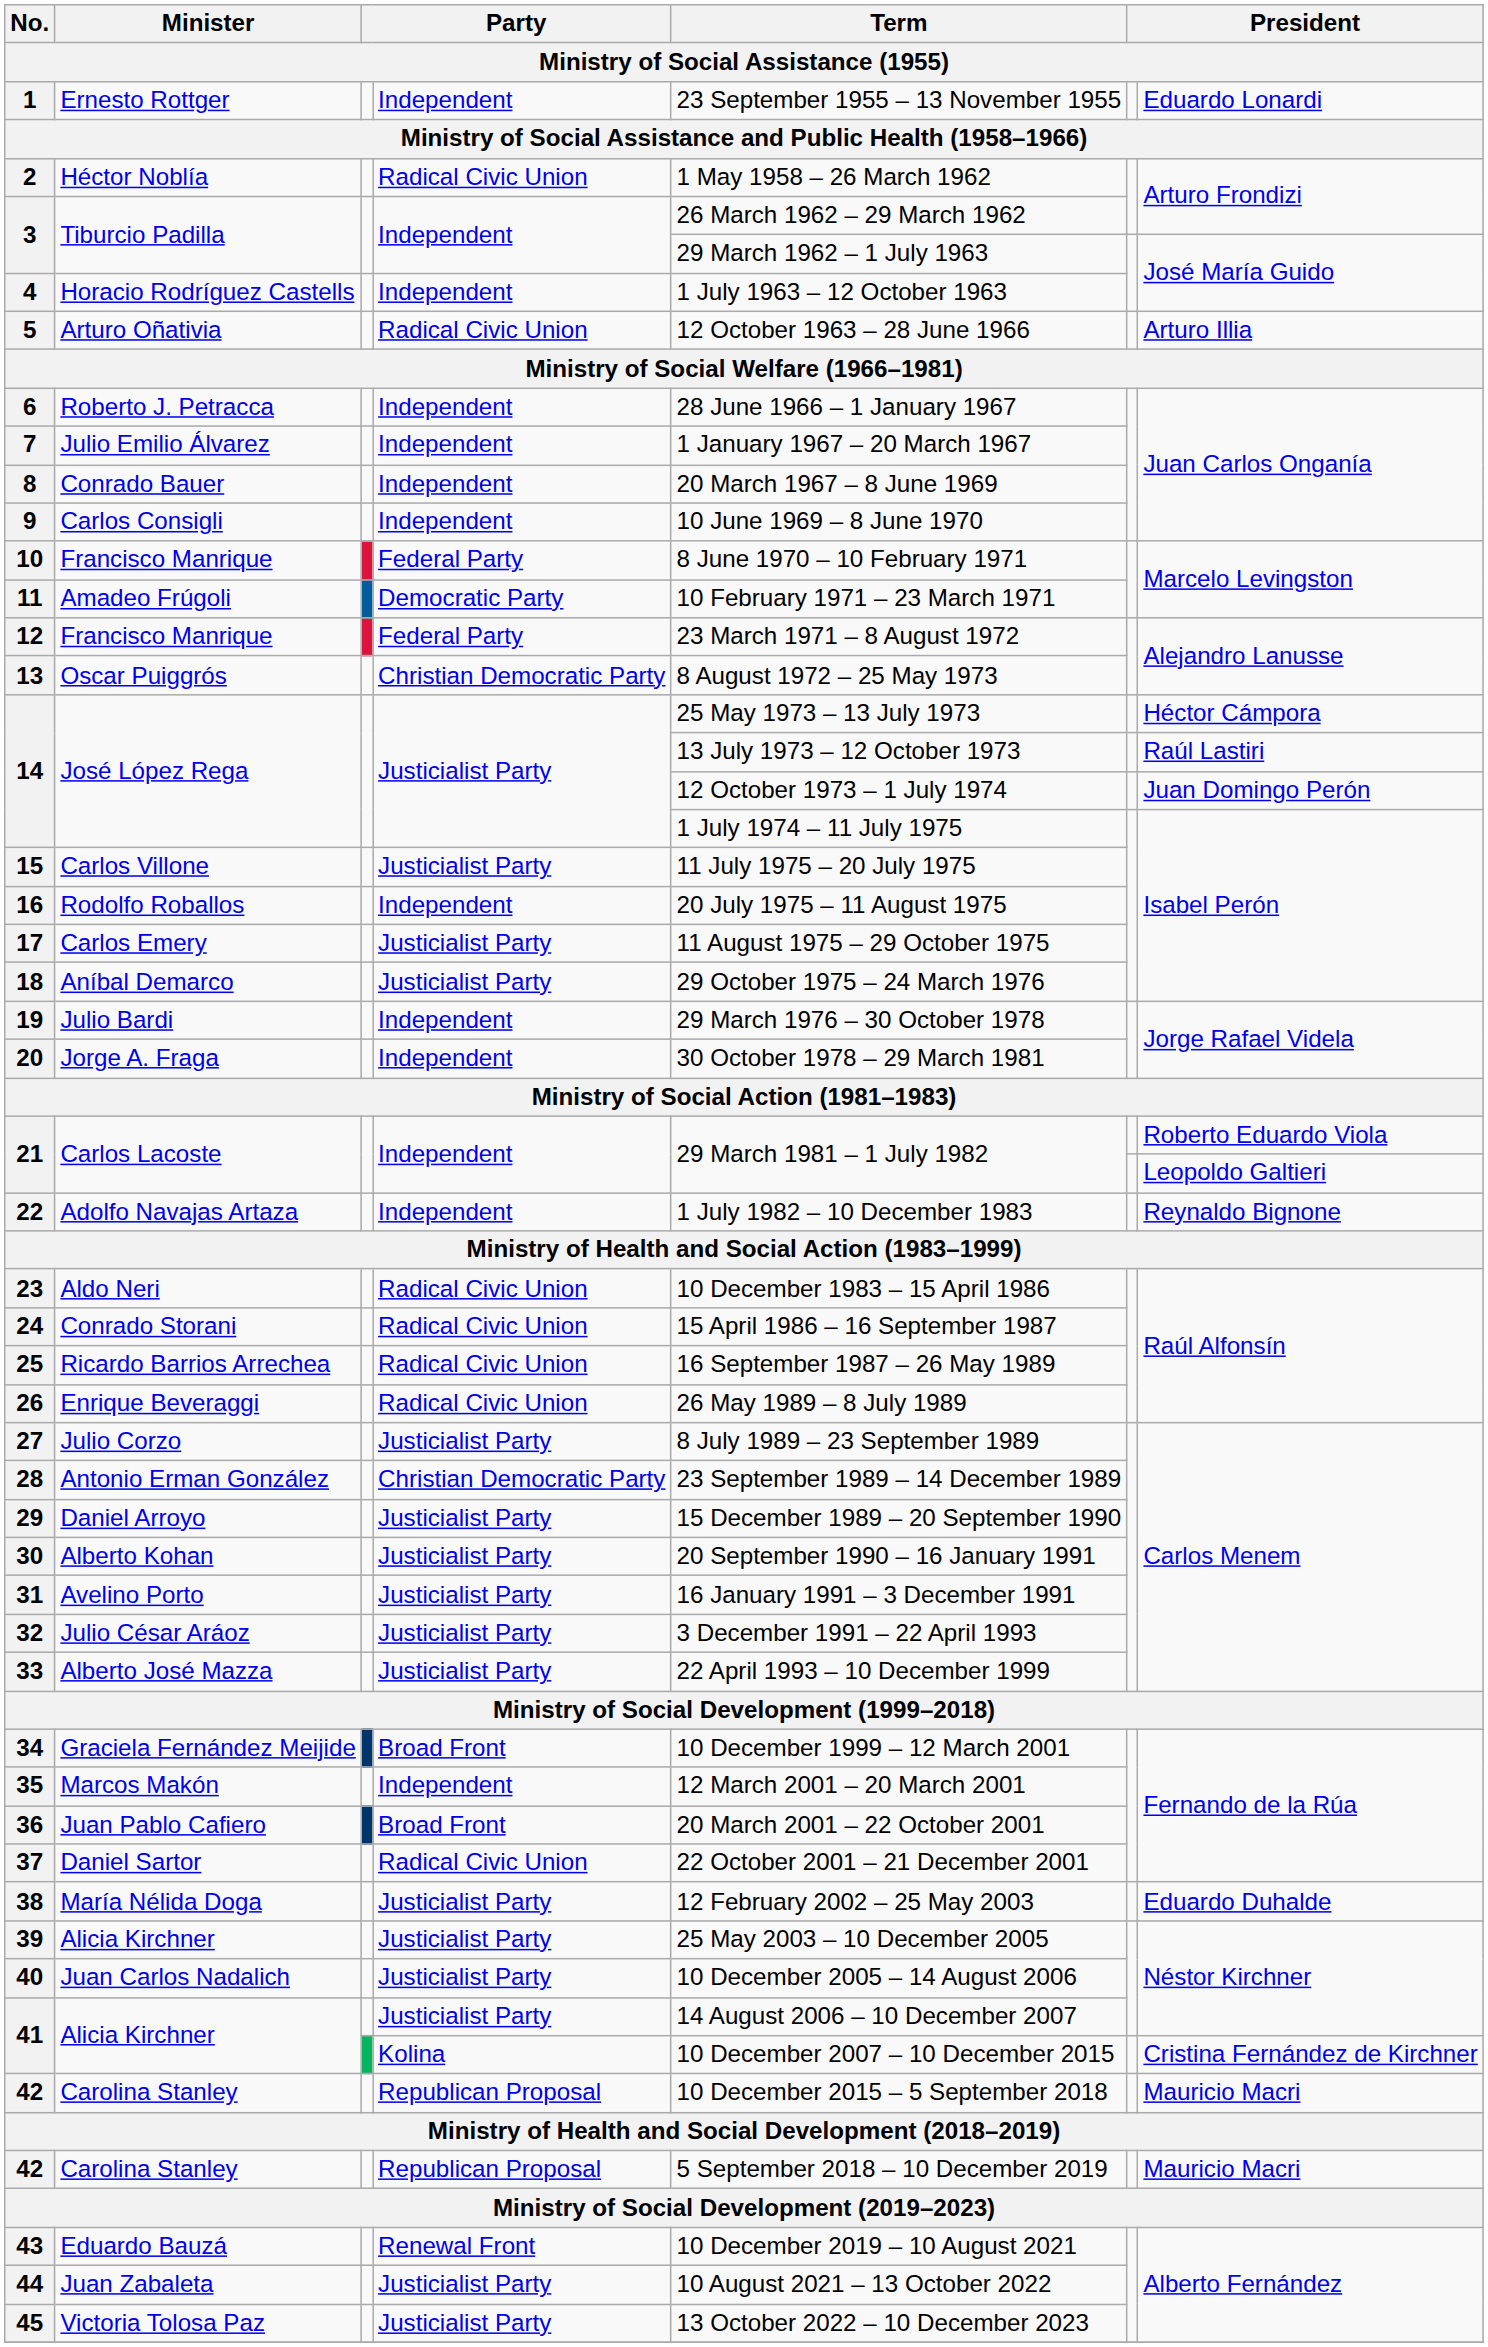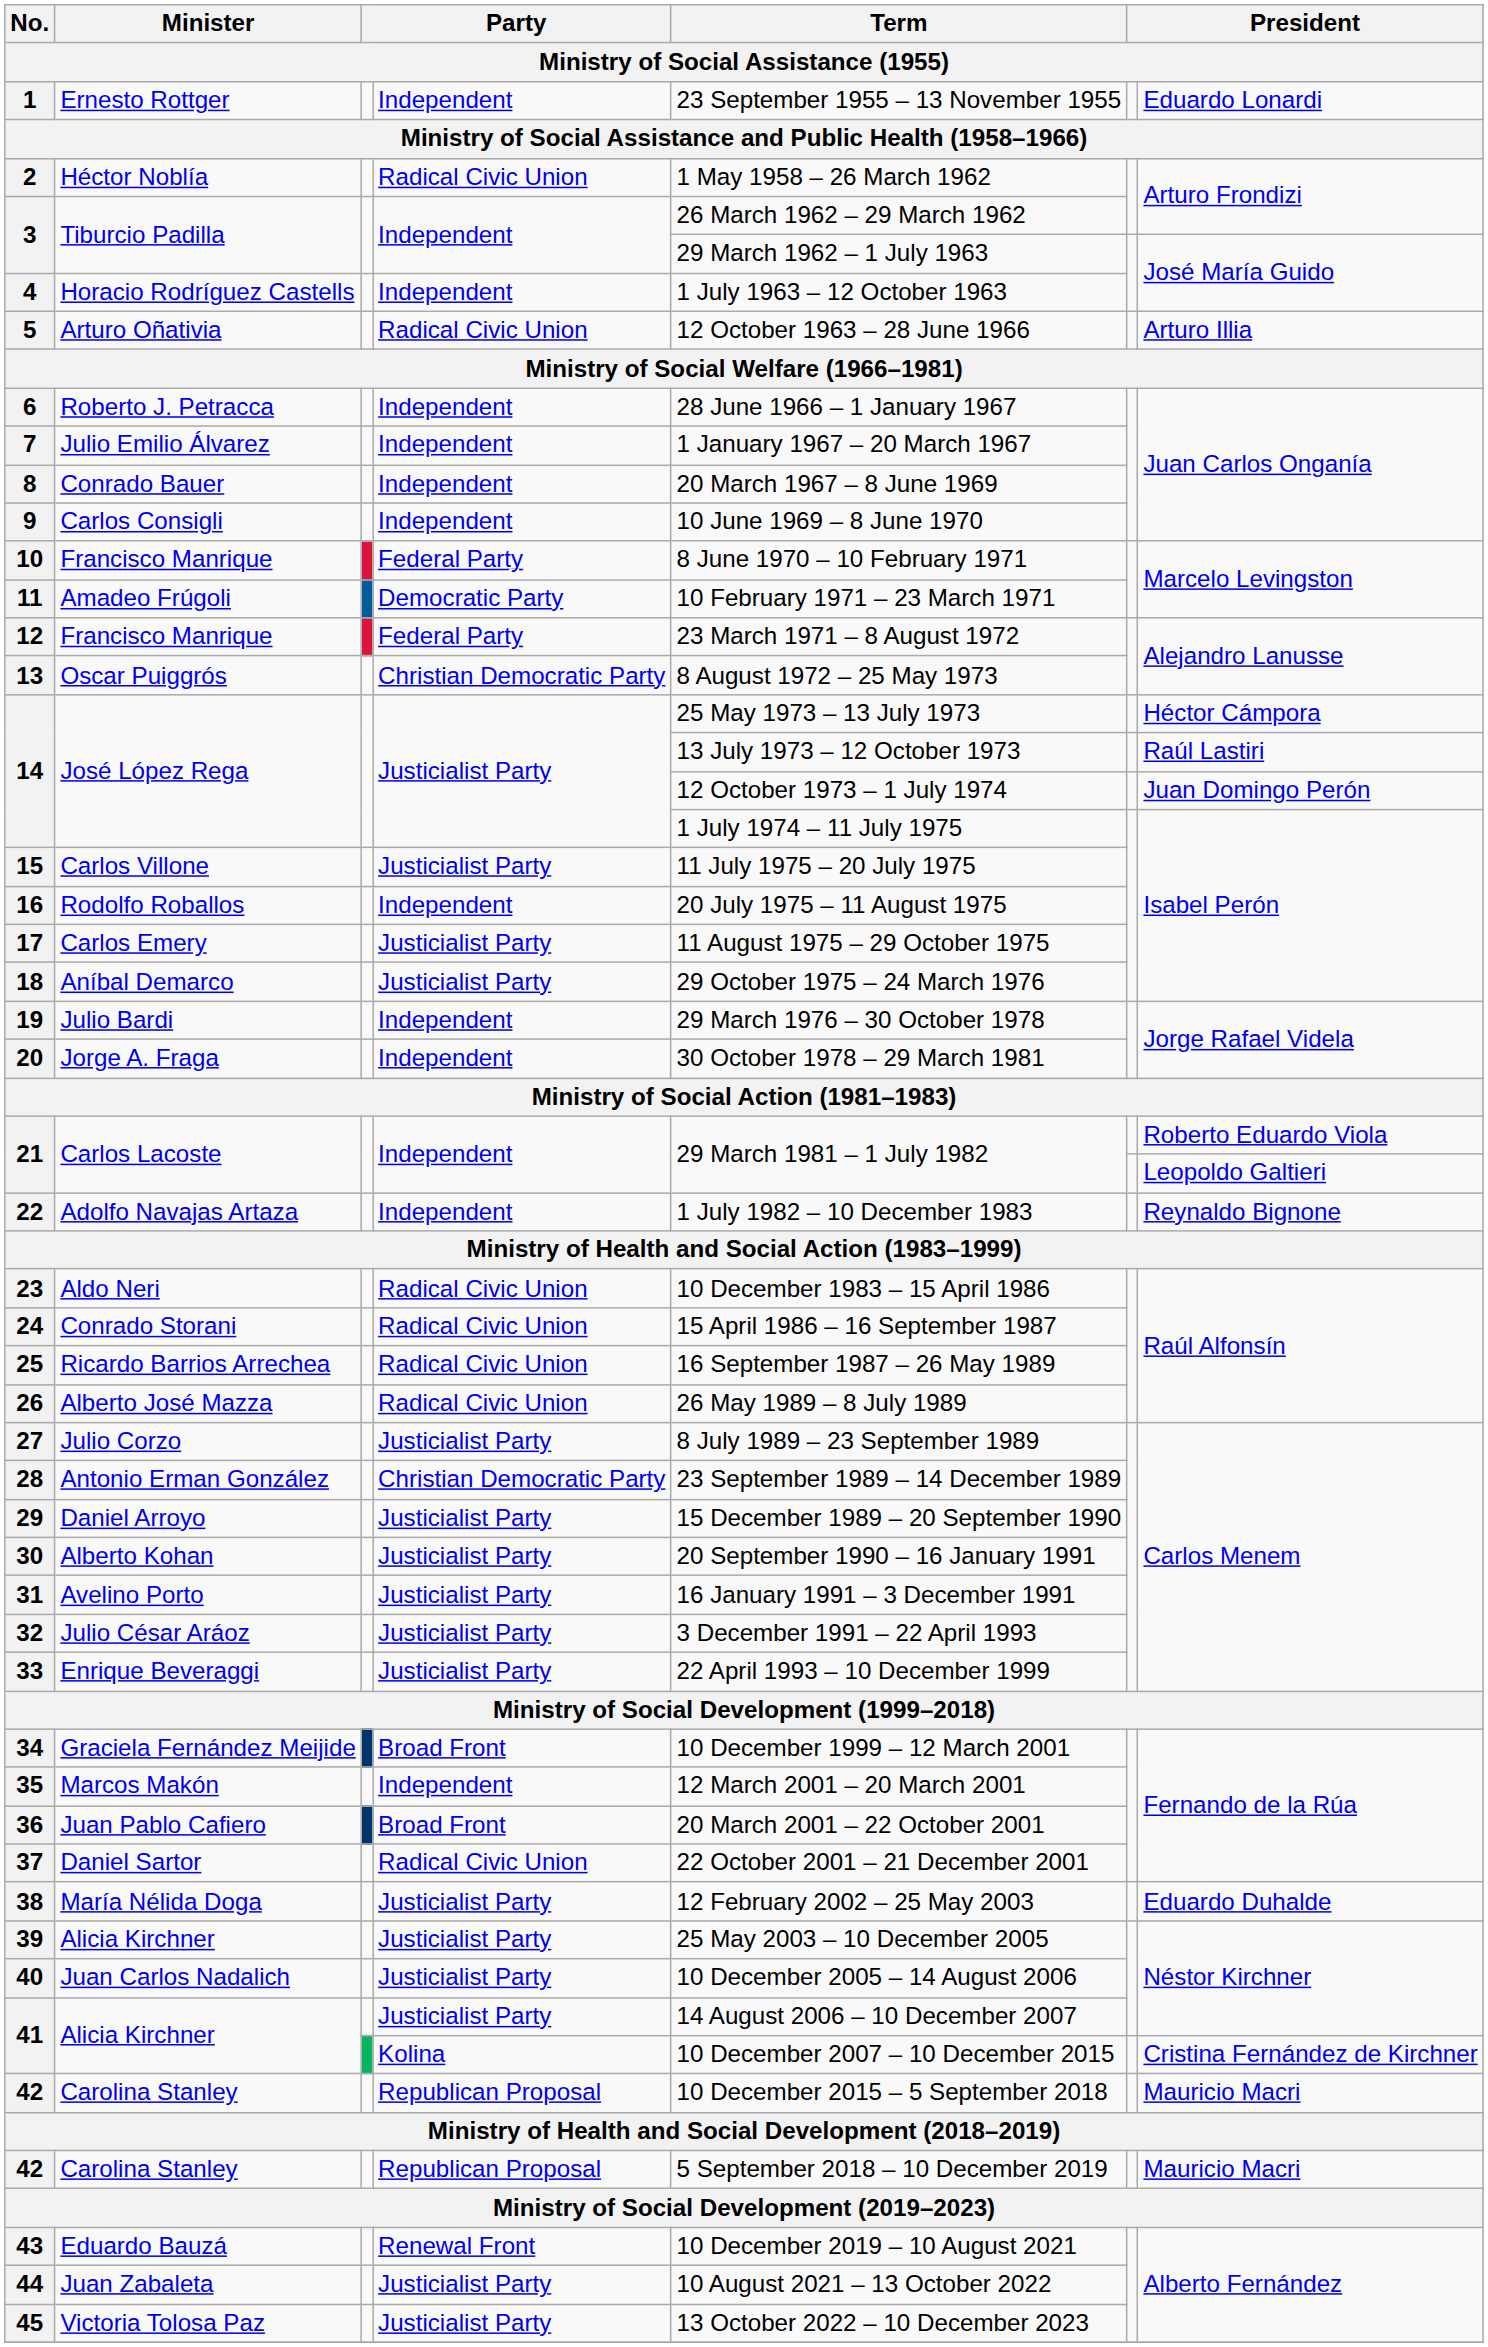26 | Minister: Enrique Beveraggi -> Alberto José Mazza
33 | Minister: Alberto José Mazza -> Enrique Beveraggi
